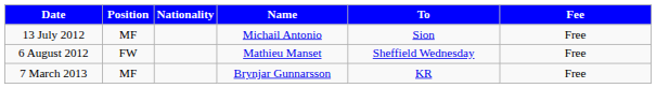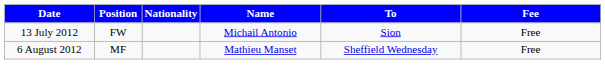13 July 2012 | Position: MF -> FW
6 August 2012 | Position: FW -> MF
- row: 7 March 2013 | MF | Brynjar Gunnarsson | KR | Free
